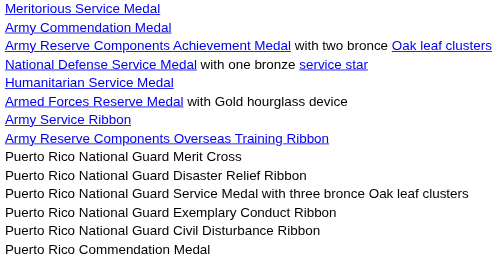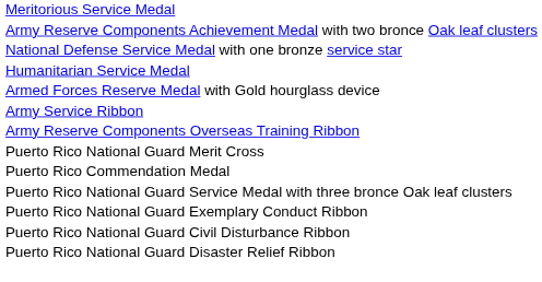- row: Army Commendation Medal
rows swapped: Puerto Rico Commendation Medal <-> Puerto Rico National Guard Disaster Relief Ribbon
